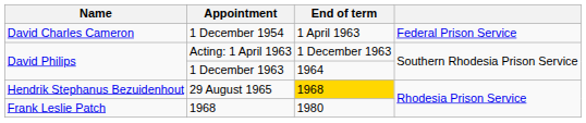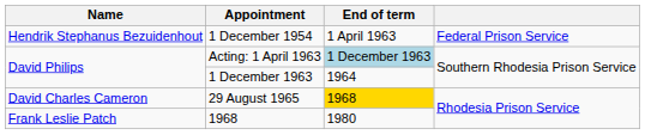1 December 1954 | Name: David Charles Cameron -> Hendrik Stephanus Bezuidenhout
Acting: 1 April 1963 | End of term: no background -> lightblue background
29 August 1965 | Name: Hendrik Stephanus Bezuidenhout -> David Charles Cameron
